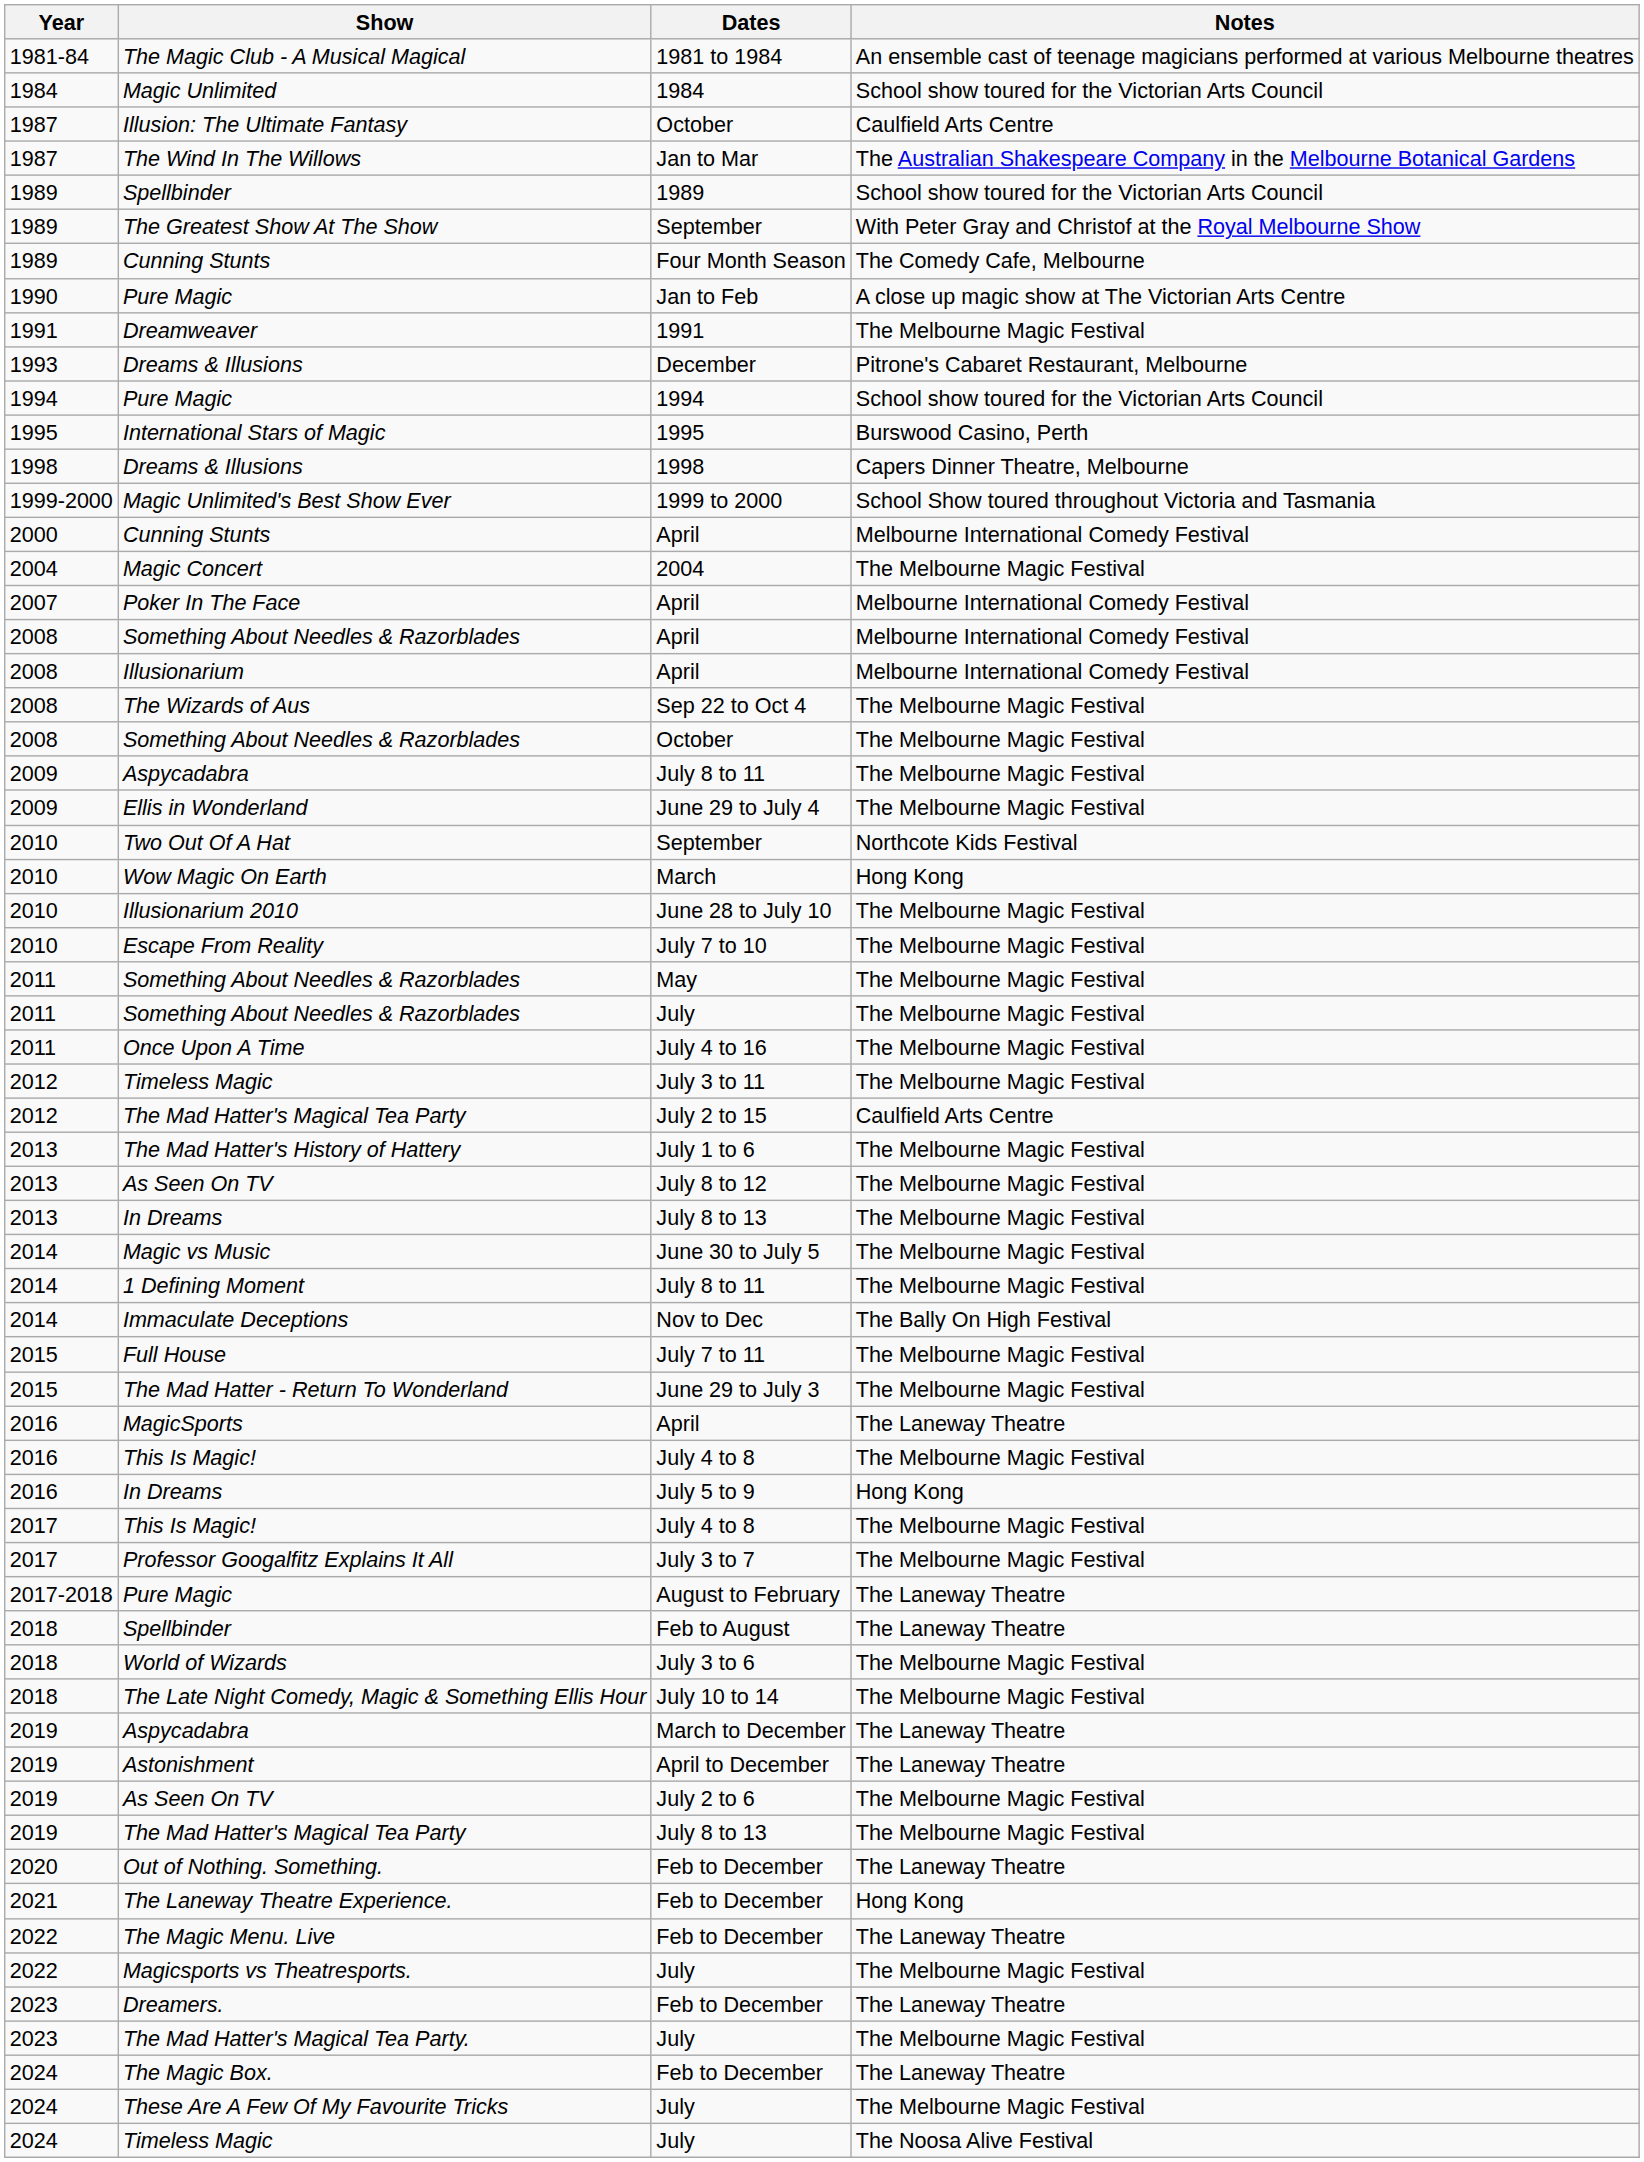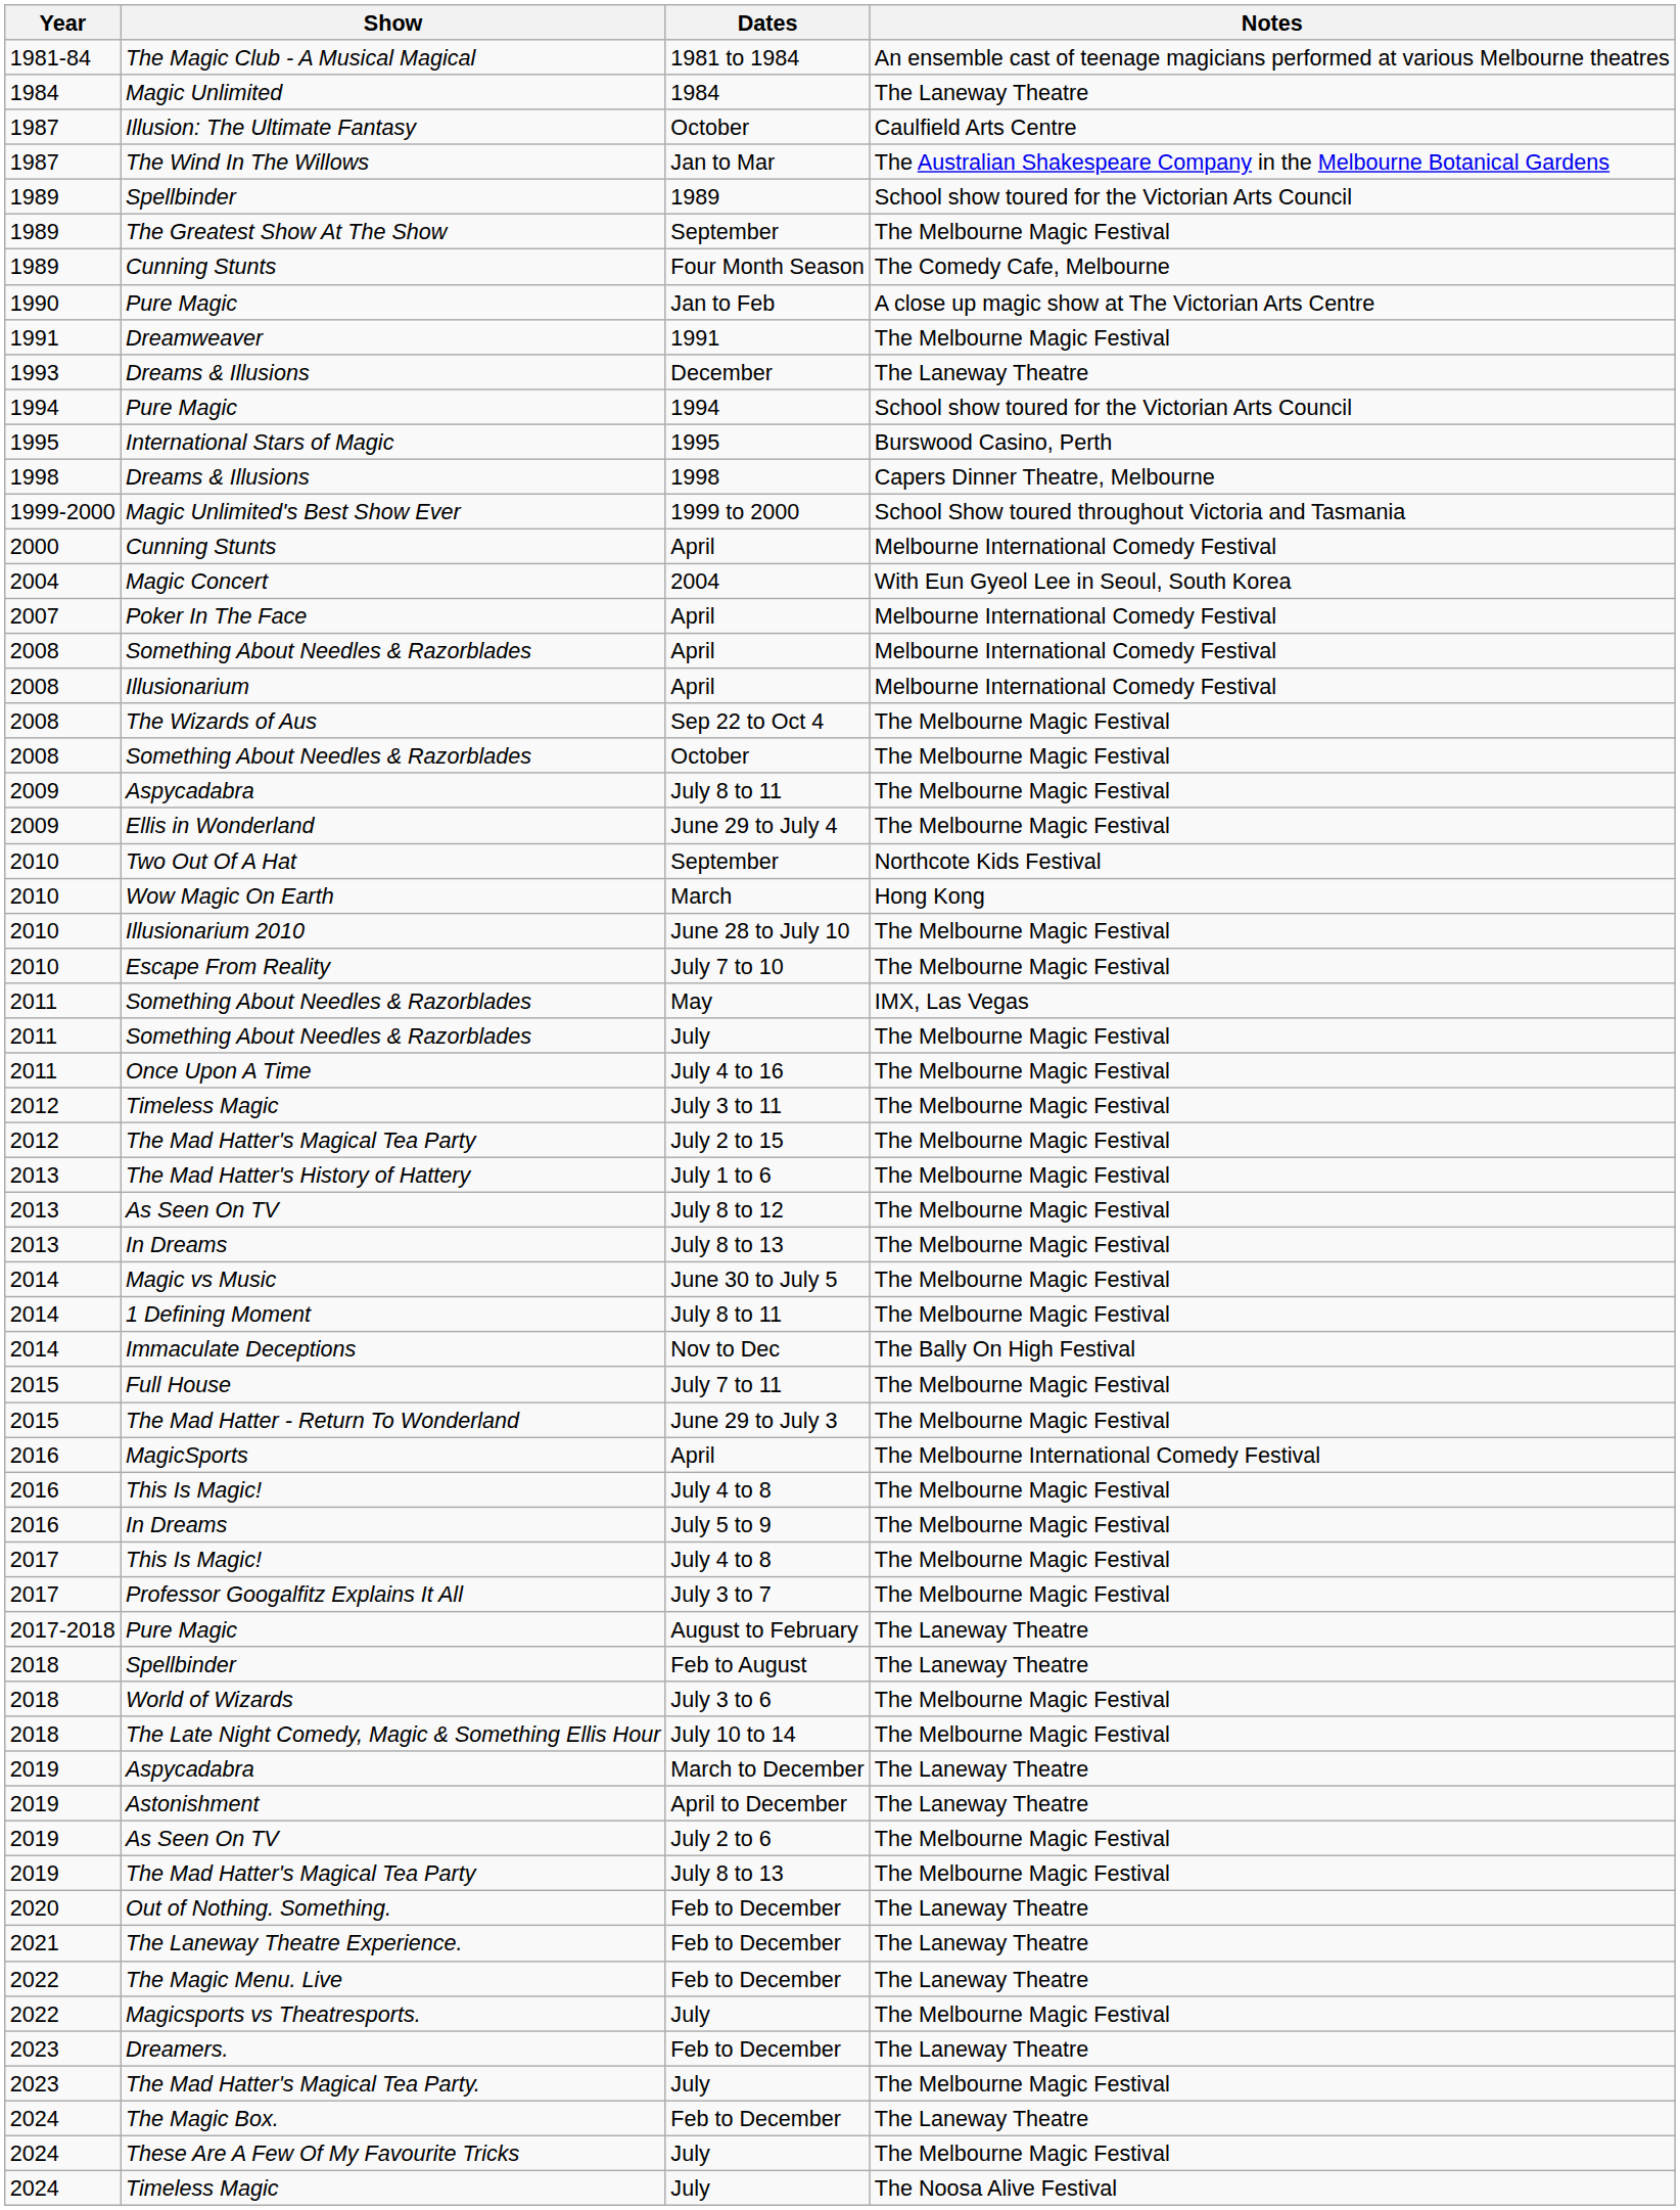Magic Unlimited | Notes: School show toured for the Victorian Arts Council -> The Laneway Theatre
The Greatest Show At The Show | Notes: With Peter Gray and Christof at the Royal Melbourne Show -> The Melbourne Magic Festival
Dreams & Illusions / December | Notes: Pitrone's Cabaret Restaurant, Melbourne -> The Laneway Theatre
Magic Concert | Notes: The Melbourne Magic Festival -> With Eun Gyeol Lee in Seoul, South Korea
Something About Needles & Razorblades / May | Notes: The Melbourne Magic Festival -> IMX, Las Vegas
The Mad Hatter's Magical Tea Party / July 2 to 15 | Notes: Caulfield Arts Centre -> The Melbourne Magic Festival
MagicSports | Notes: The Laneway Theatre -> The Melbourne International Comedy Festival
In Dreams / July 5 to 9 | Notes: Hong Kong -> The Melbourne Magic Festival
The Laneway Theatre Experience. | Notes: Hong Kong -> The Laneway Theatre
